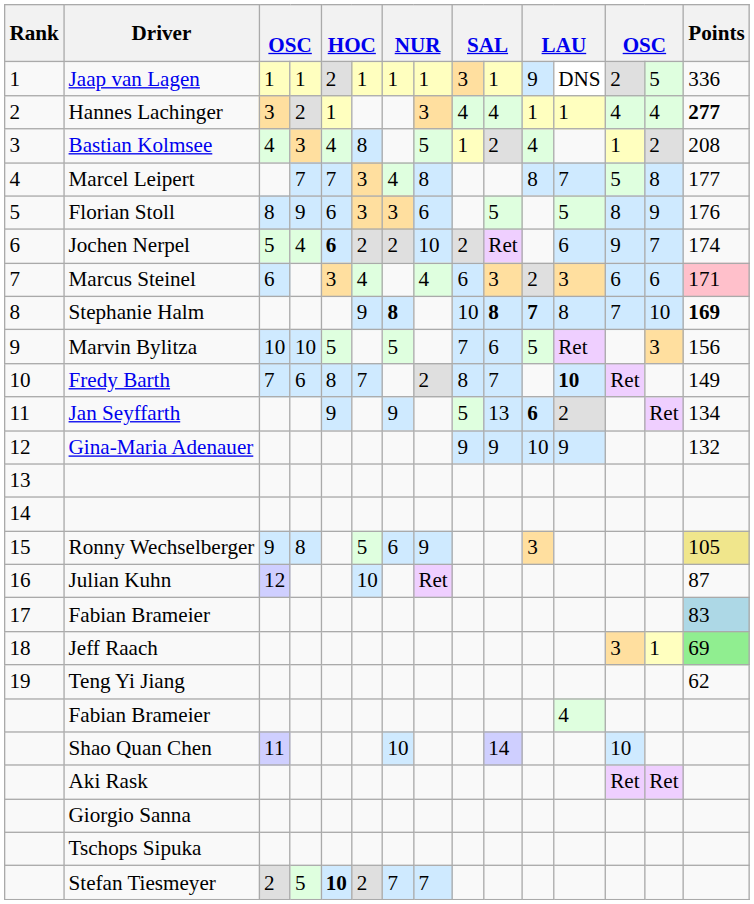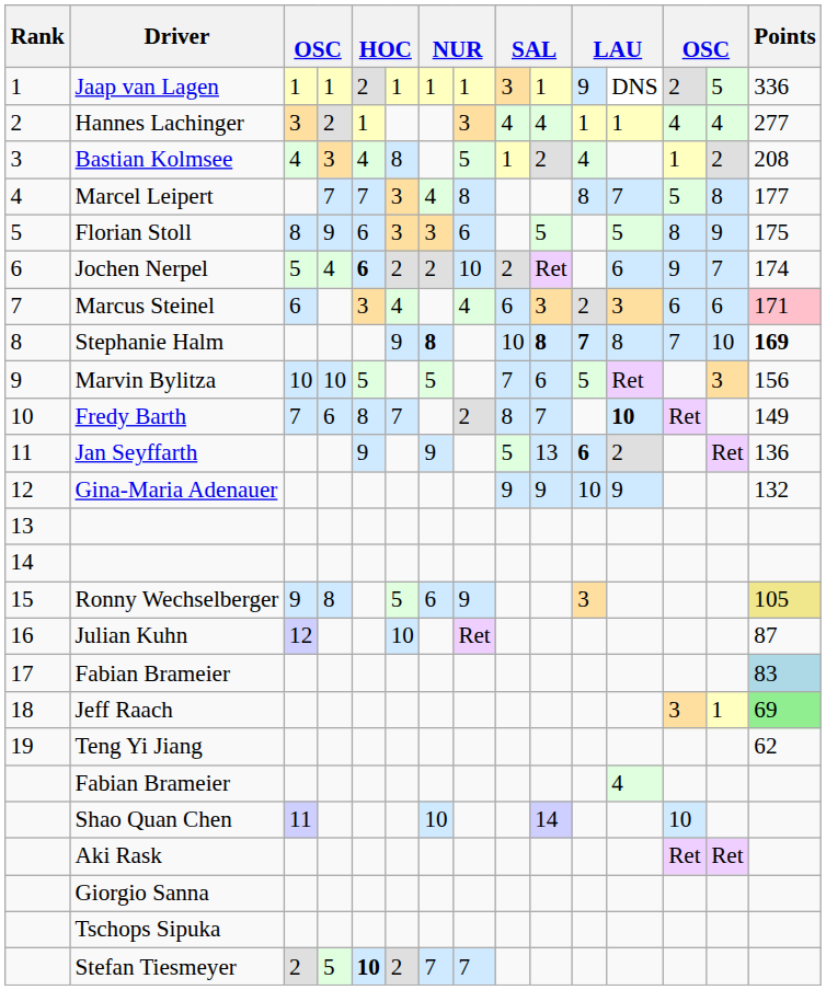Hannes Lachinger | Points: bold -> normal
Florian Stoll | Points: 176 -> 175
Jan Seyffarth | Points: 134 -> 136
